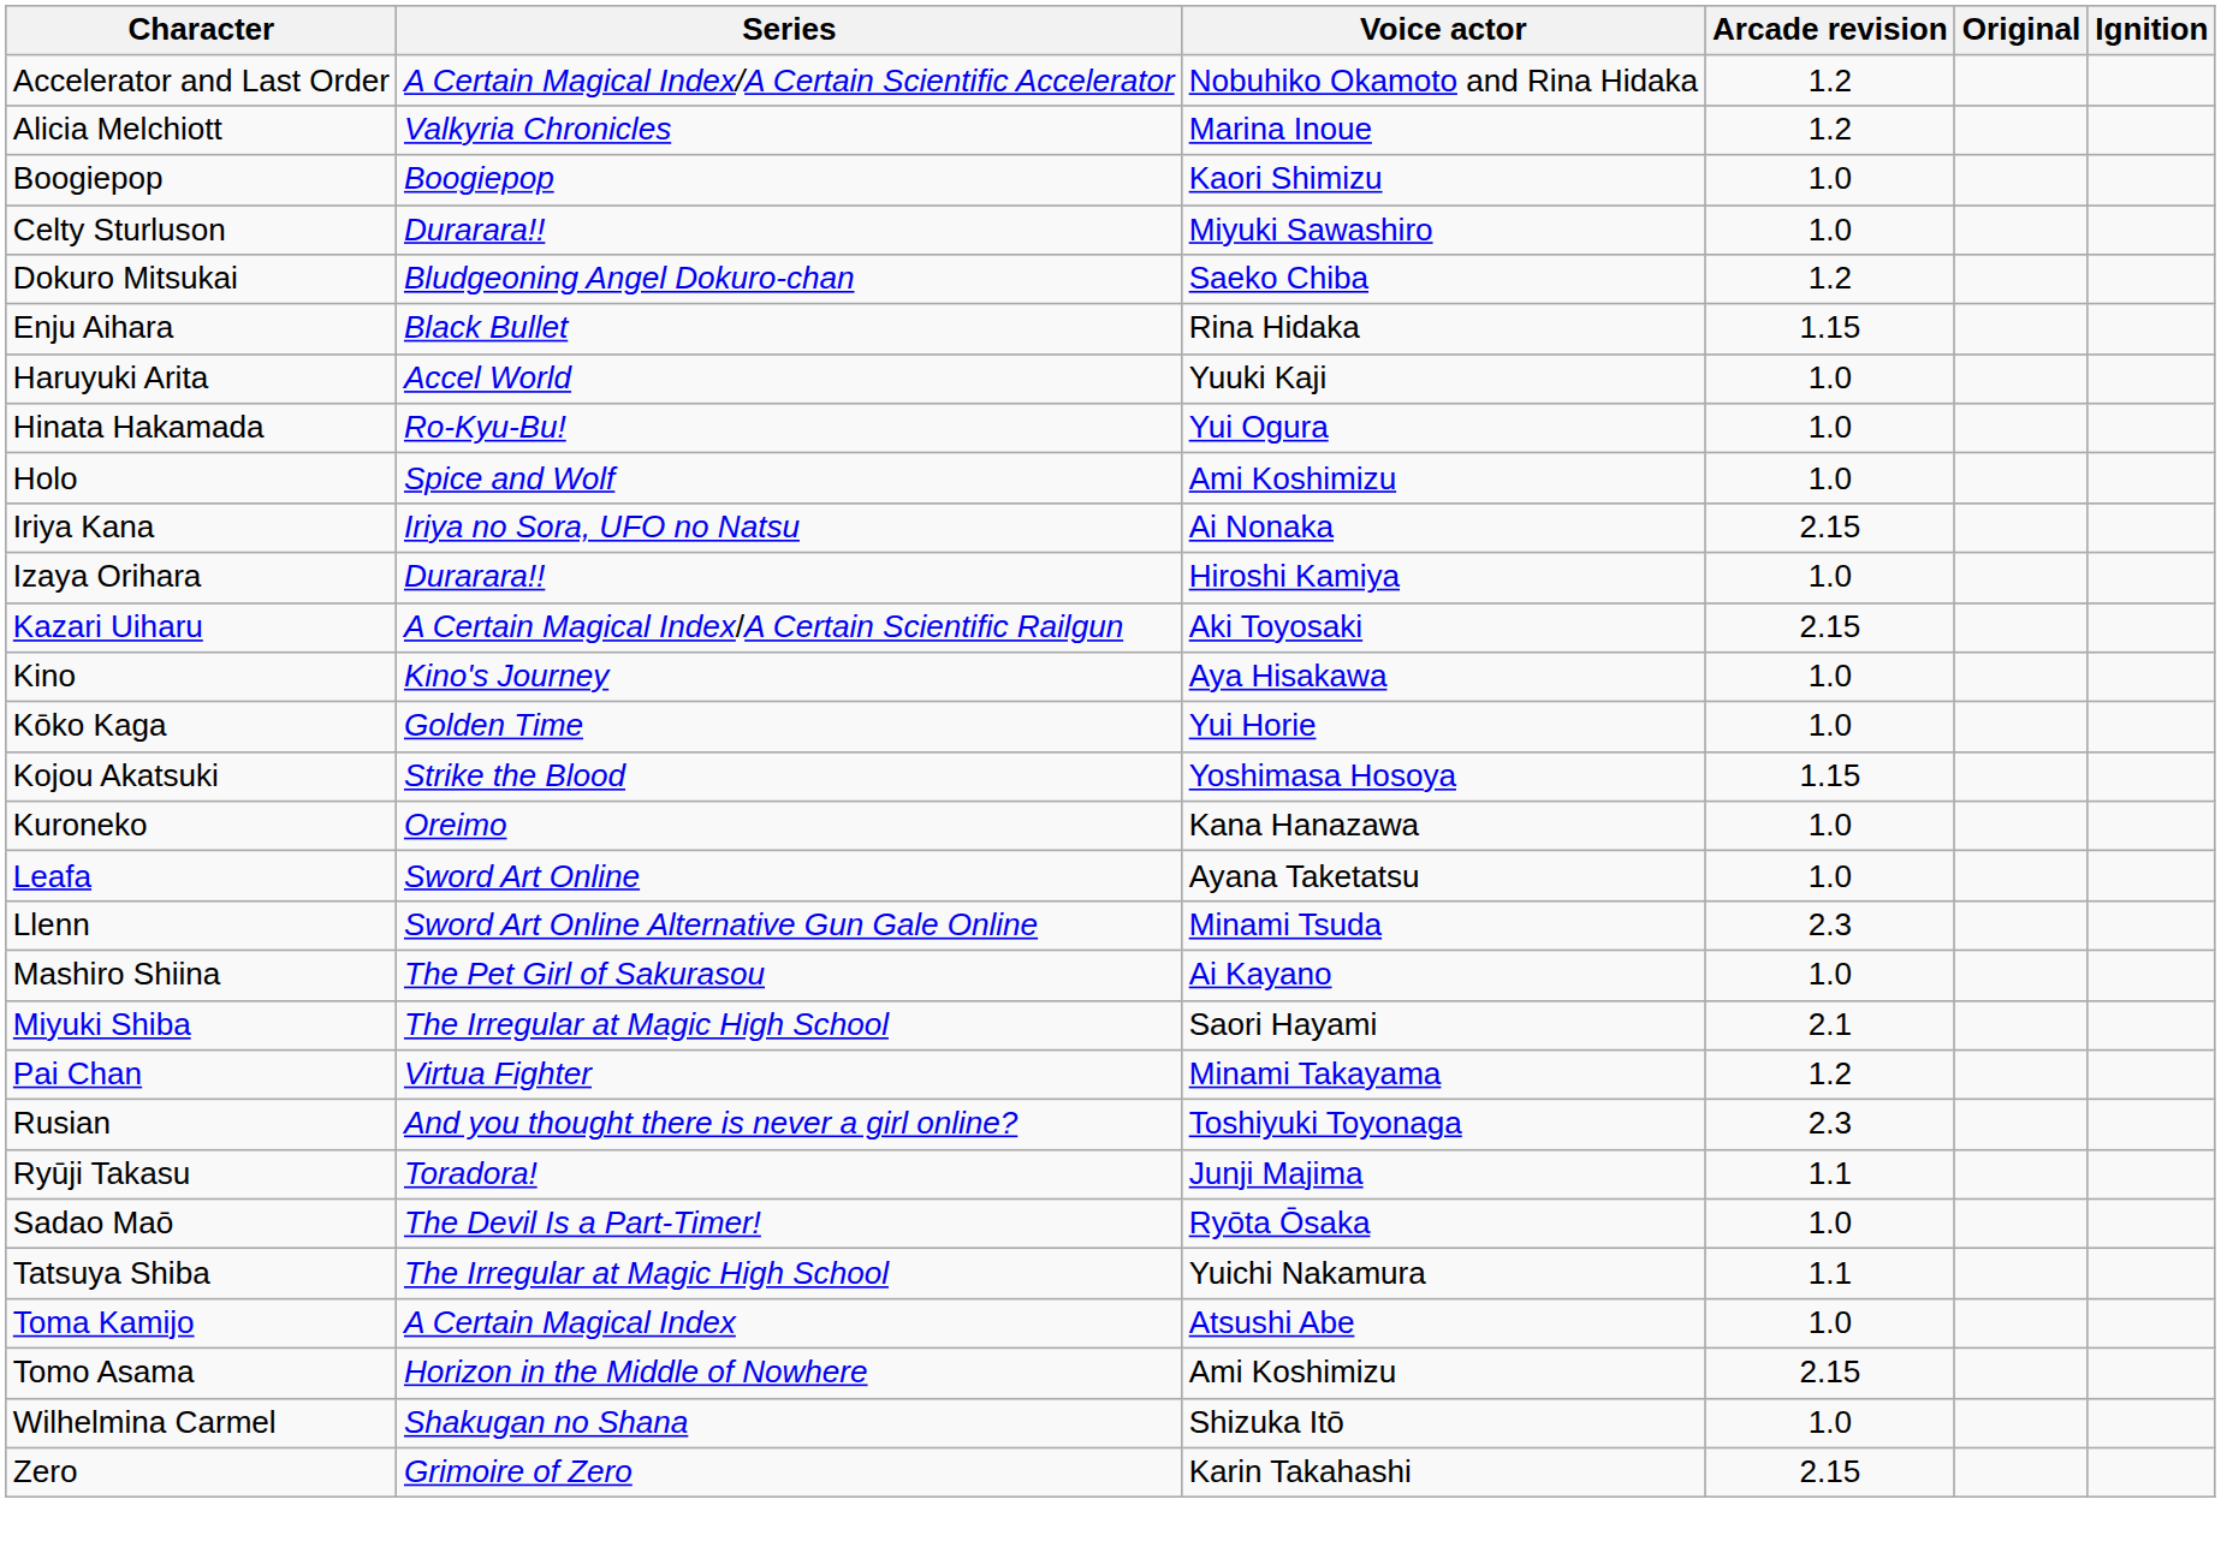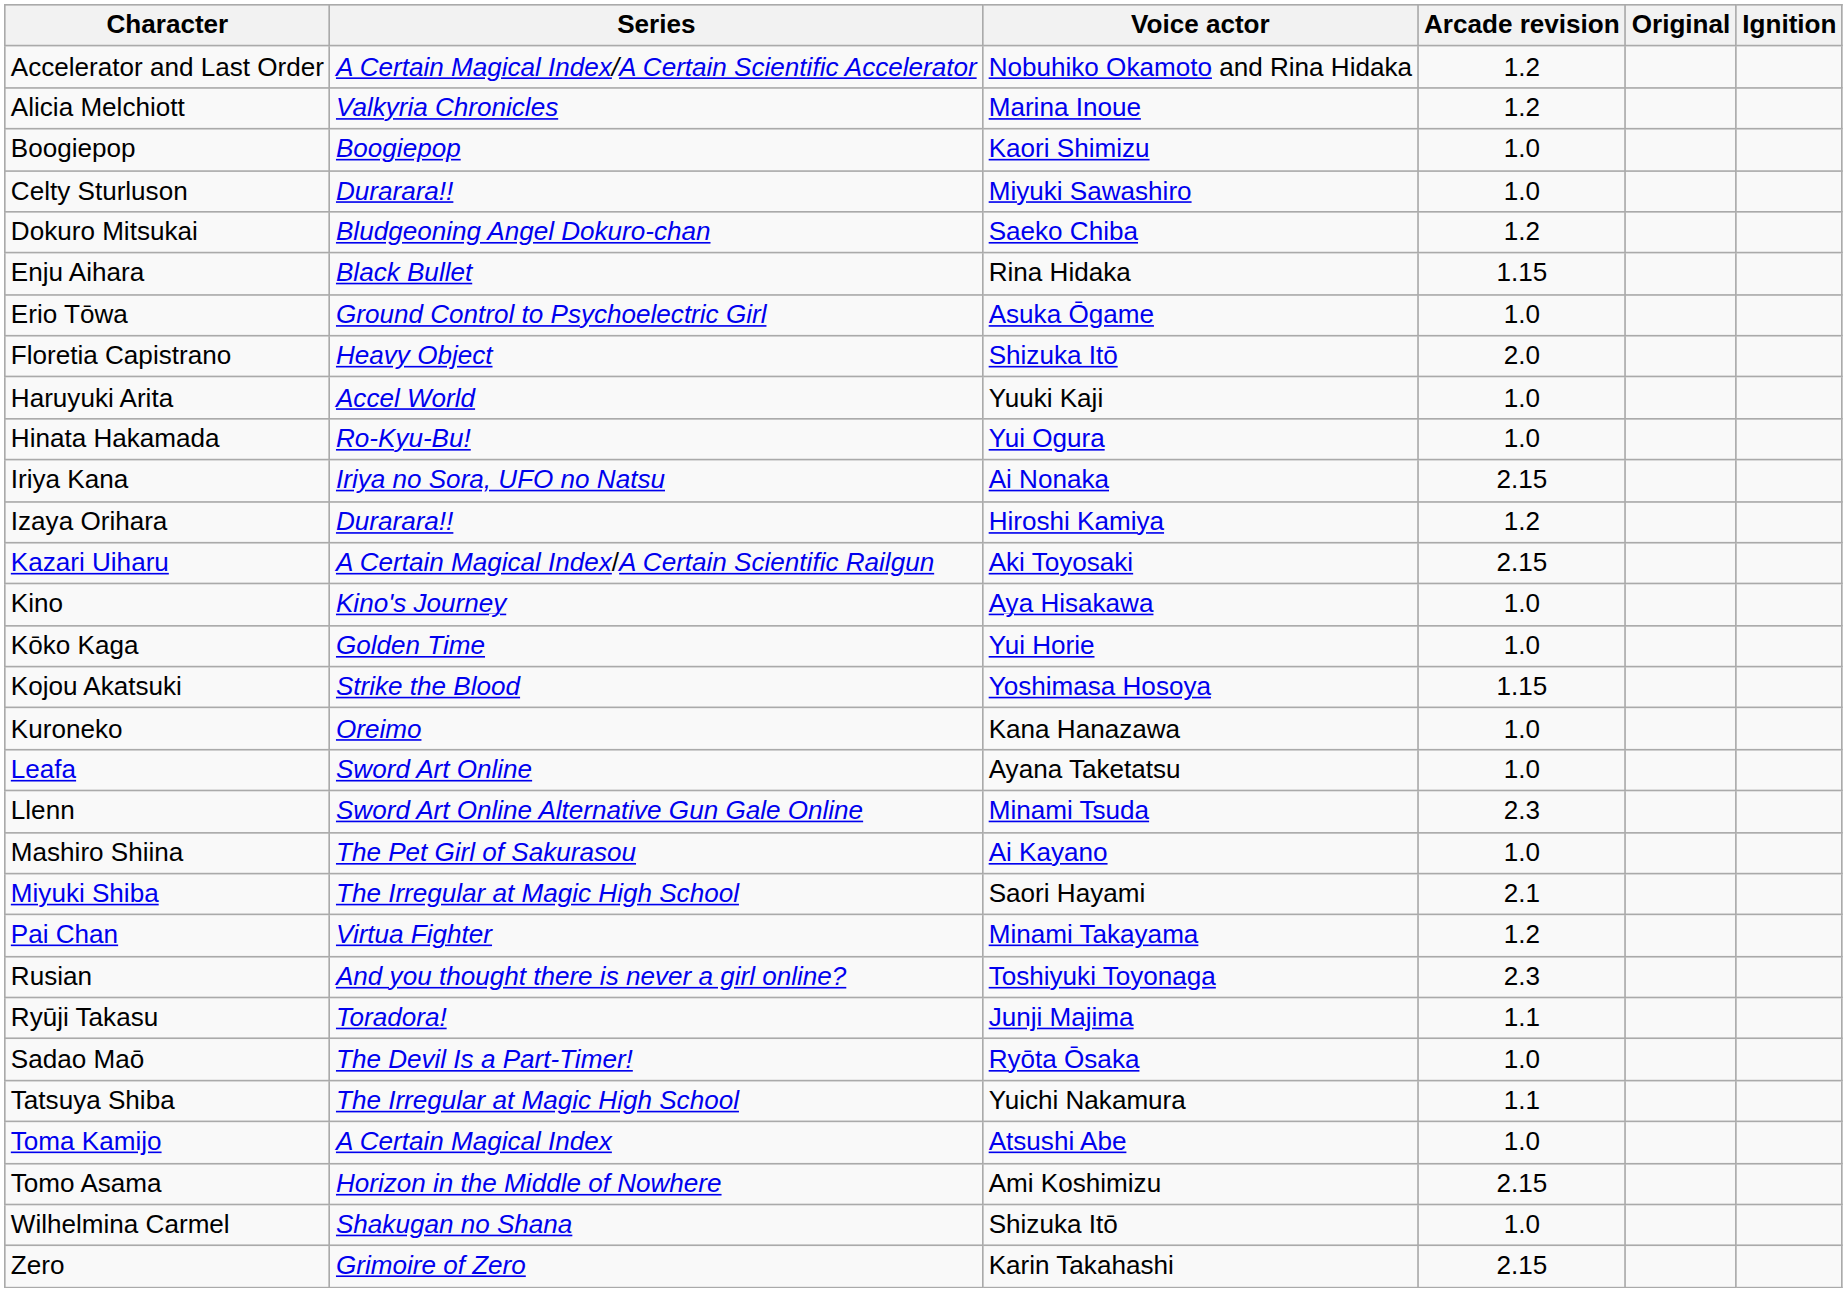+ row: Erio Tōwa | Ground Control to Psychoelectric Girl | Asuka Ōgame | 1.0
+ row: Floretia Capistrano | Heavy Object | Shizuka Itō | 2.0
- row: Holo | Spice and Wolf | Ami Koshimizu | 1.0
Izaya Orihara | Arcade revision: 1.0 -> 1.2
